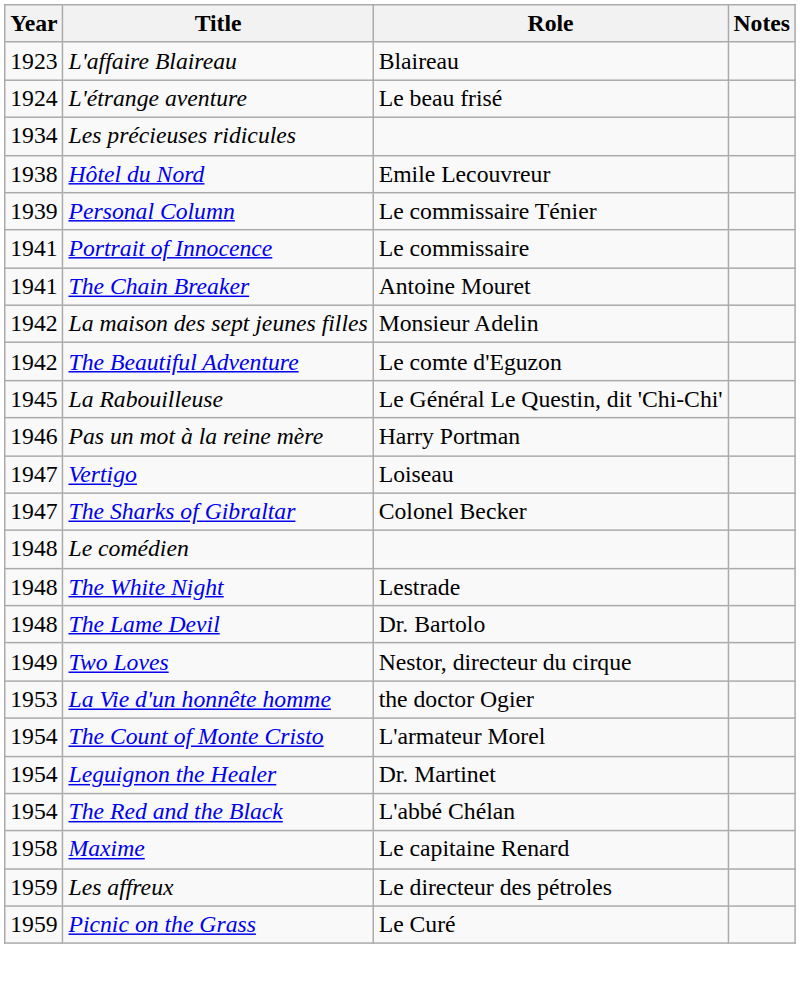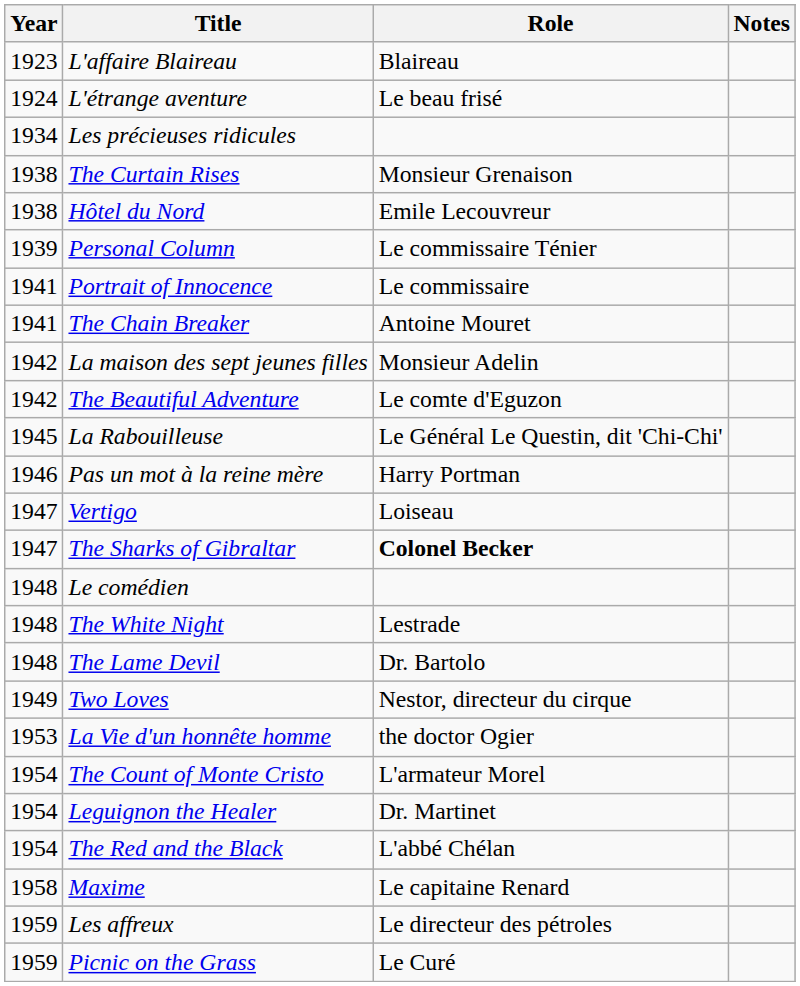+ row: 1938 | The Curtain Rises | Monsieur Grenaison
The Sharks of Gibraltar | Role: normal -> bold
